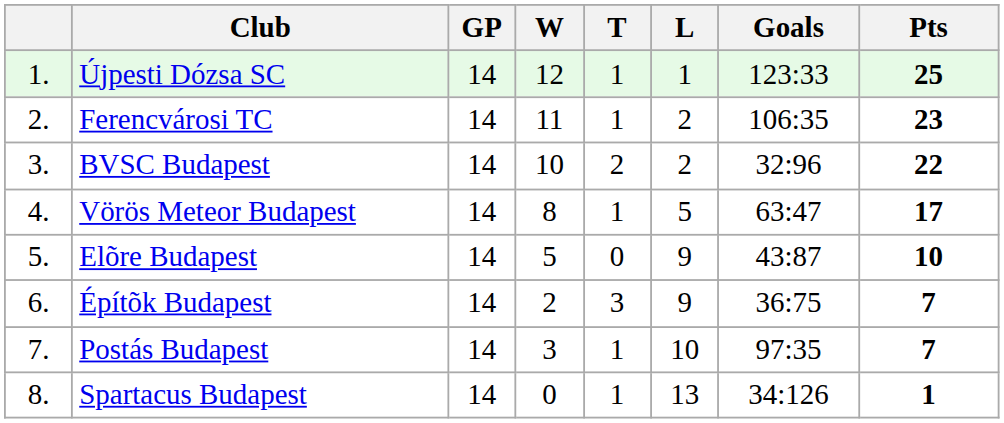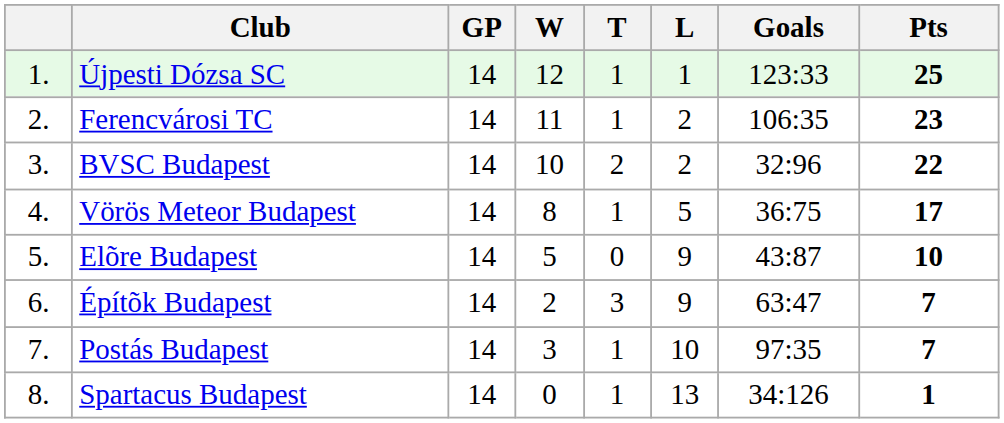Vörös Meteor Budapest | Goals: 63:47 -> 36:75
Építõk Budapest | Goals: 36:75 -> 63:47
